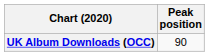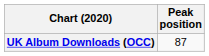UK Album Downloads (OCC) | Peak position: 90 -> 87
